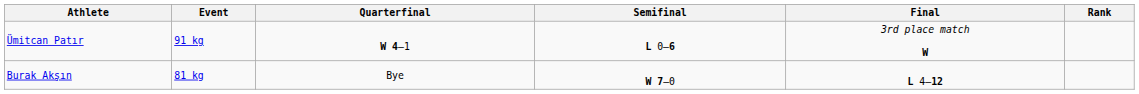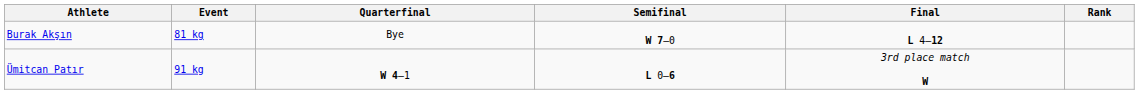rows swapped: Burak Akşın <-> Ümitcan Patır
